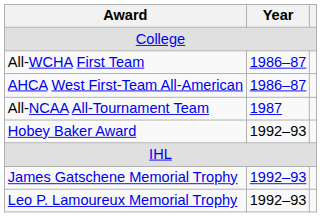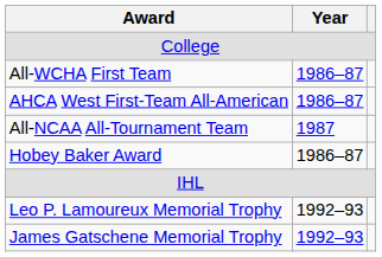Hobey Baker Award | Year: 1992–93 -> 1986–87
rows swapped: James Gatschene Memorial Trophy <-> Leo P. Lamoureux Memorial Trophy
